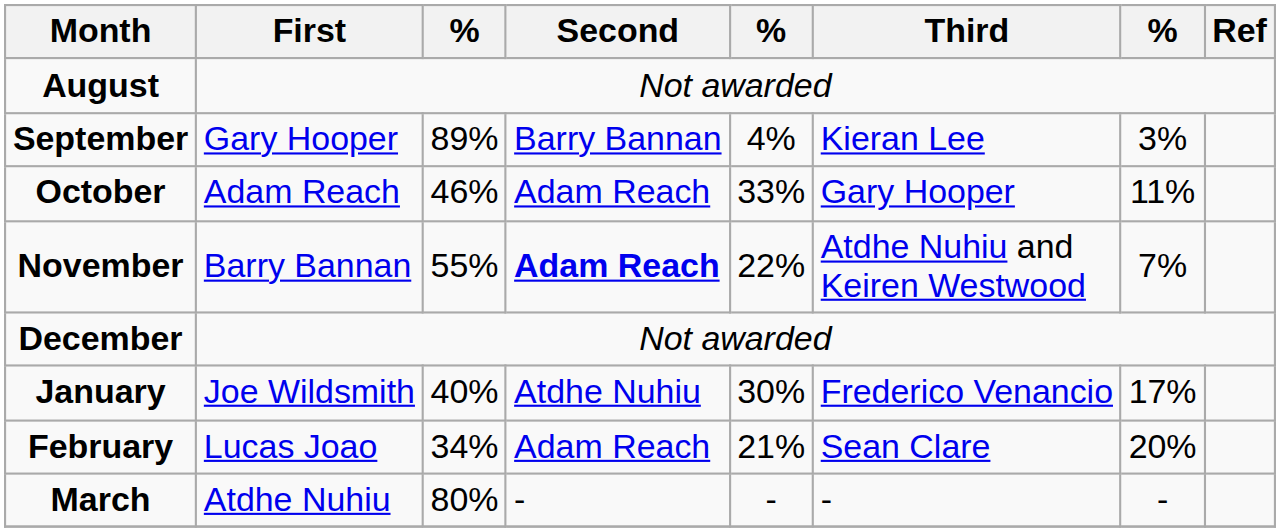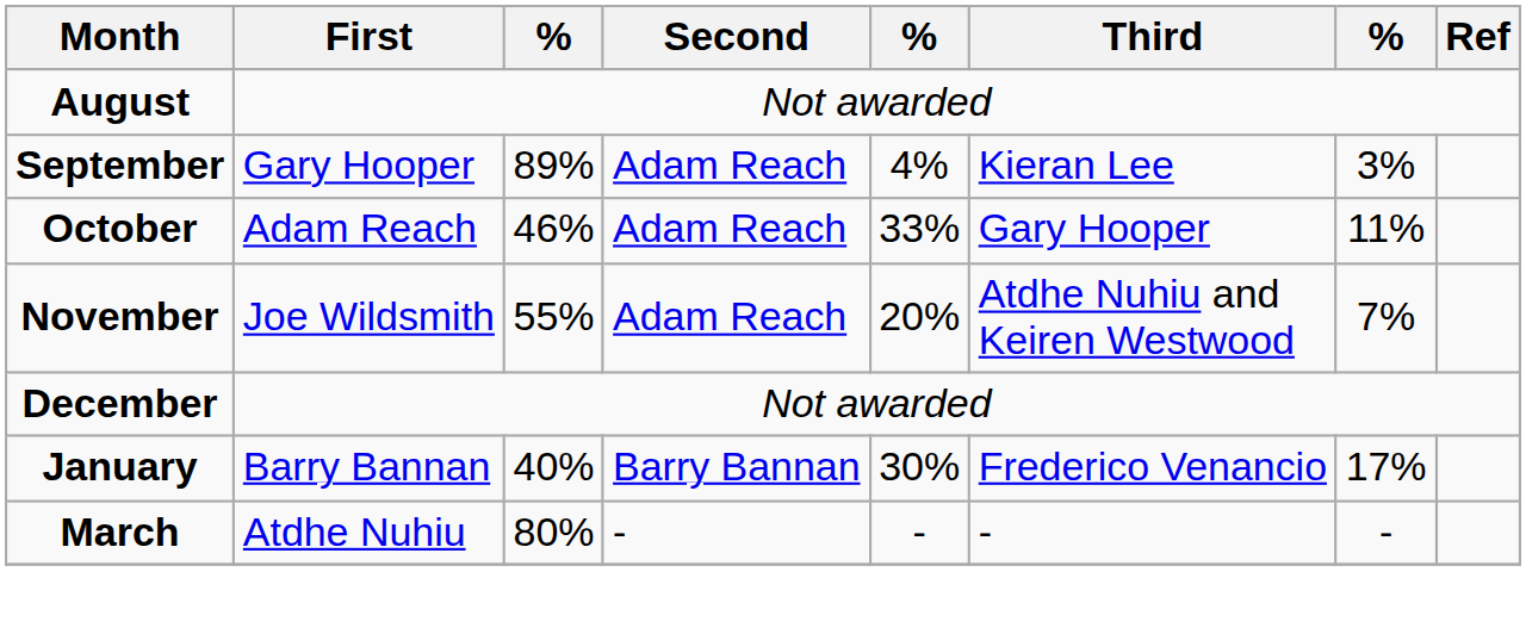September | Second: Barry Bannan -> Adam Reach
November | First: Barry Bannan -> Joe Wildsmith
November | Second: bold -> normal
November | column 5: 22% -> 20%
January | First: Joe Wildsmith -> Barry Bannan
January | Second: Atdhe Nuhiu -> Barry Bannan
- row: February | Lucas Joao | 34% | Adam Reach | 21% | Sean Clare | 20%
